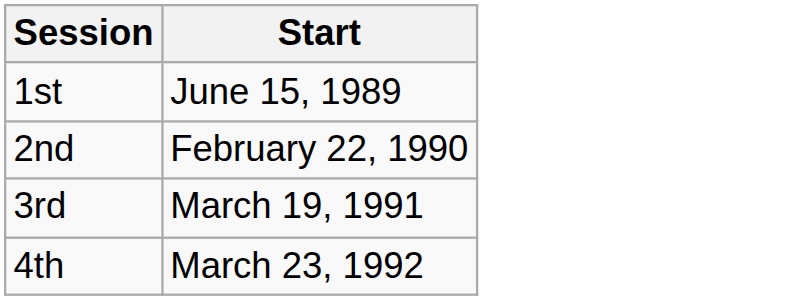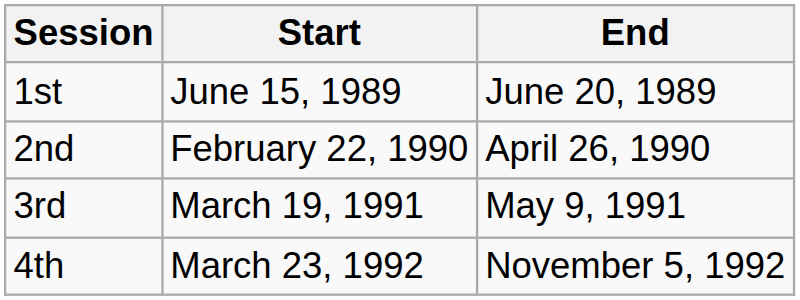+ column: End | June 20, 1989 | April 26, 1990 | May 9, 1991 | November 5, 1992
